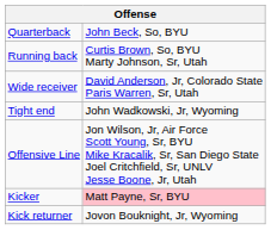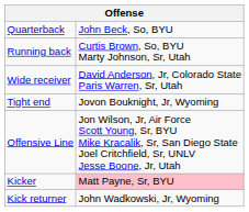Tight end | column 2: John Wadkowski, Jr, Wyoming -> Jovon Bouknight, Jr, Wyoming
Kick returner | column 2: Jovon Bouknight, Jr, Wyoming -> John Wadkowski, Jr, Wyoming
